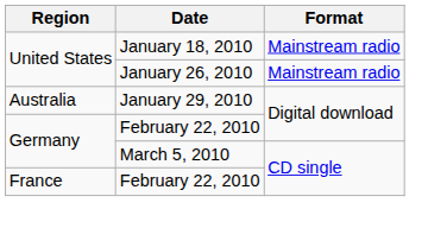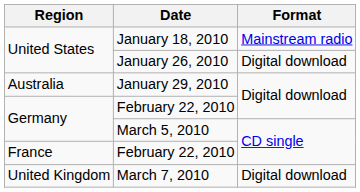January 26, 2010 | Format: Mainstream radio -> Digital download
+ row: United Kingdom | March 7, 2010 | Digital download
